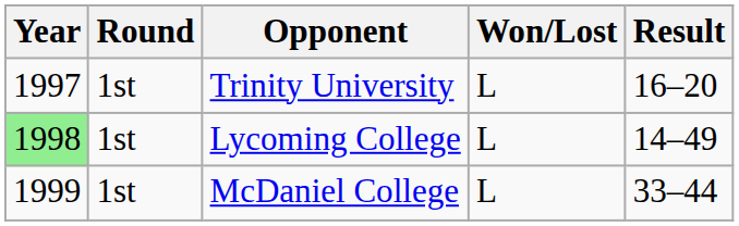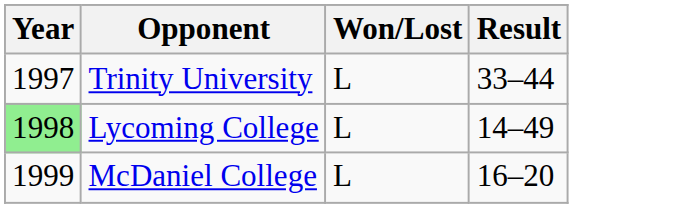- column: Round | 1st | 1st | 1st
Trinity University | Result: 16–20 -> 33–44
McDaniel College | Result: 33–44 -> 16–20
